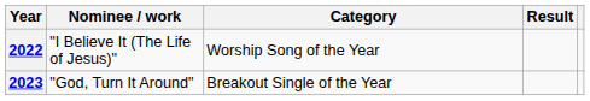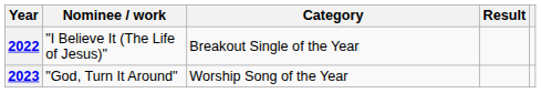2022 | Category: Worship Song of the Year -> Breakout Single of the Year
2023 | Category: Breakout Single of the Year -> Worship Song of the Year
